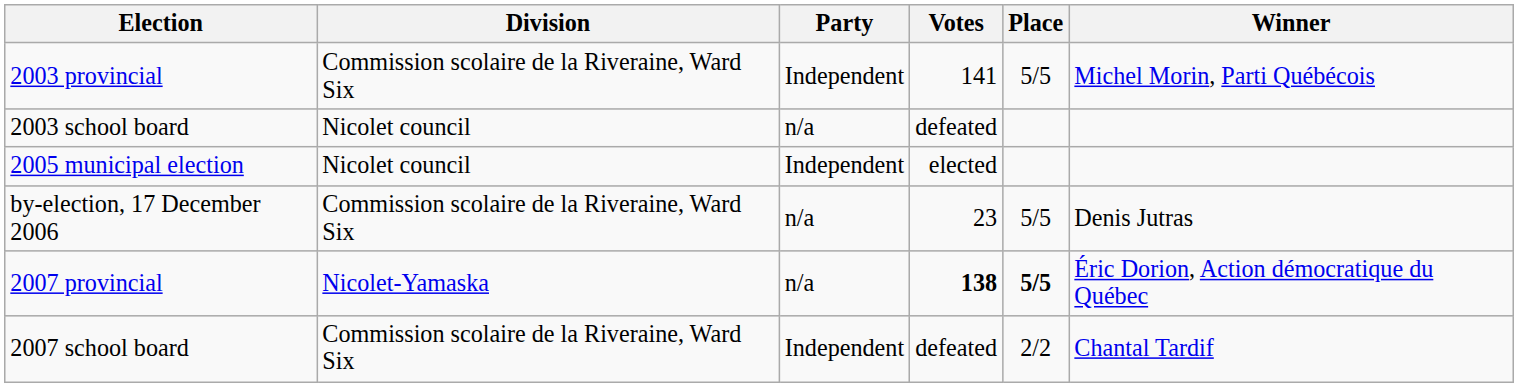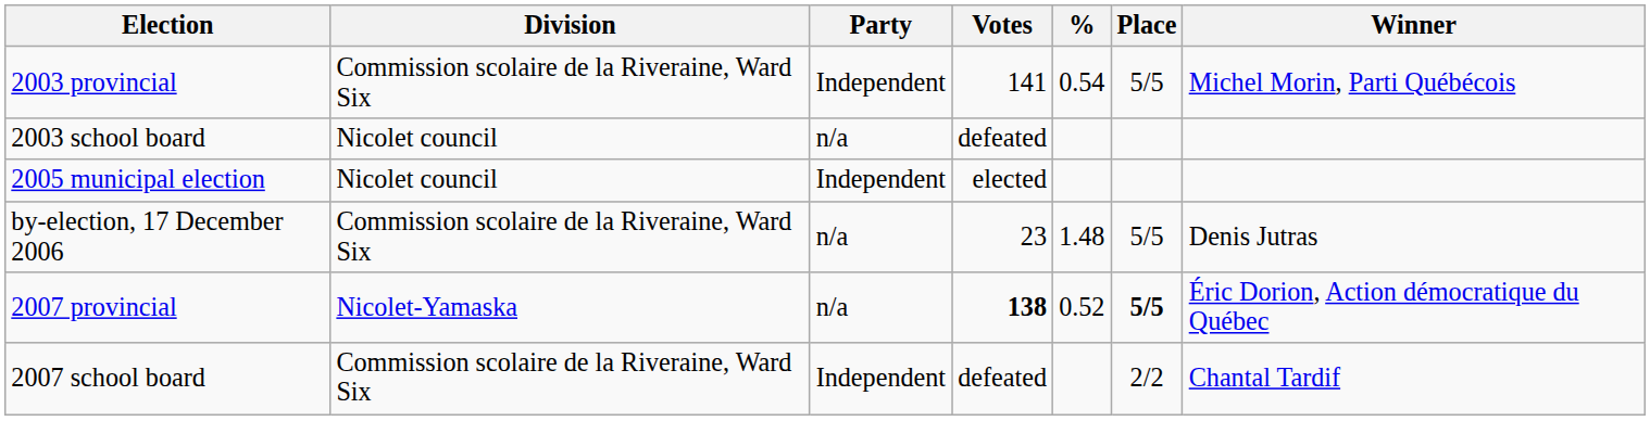+ column: % | 0.54 | 1.48 | 0.52
